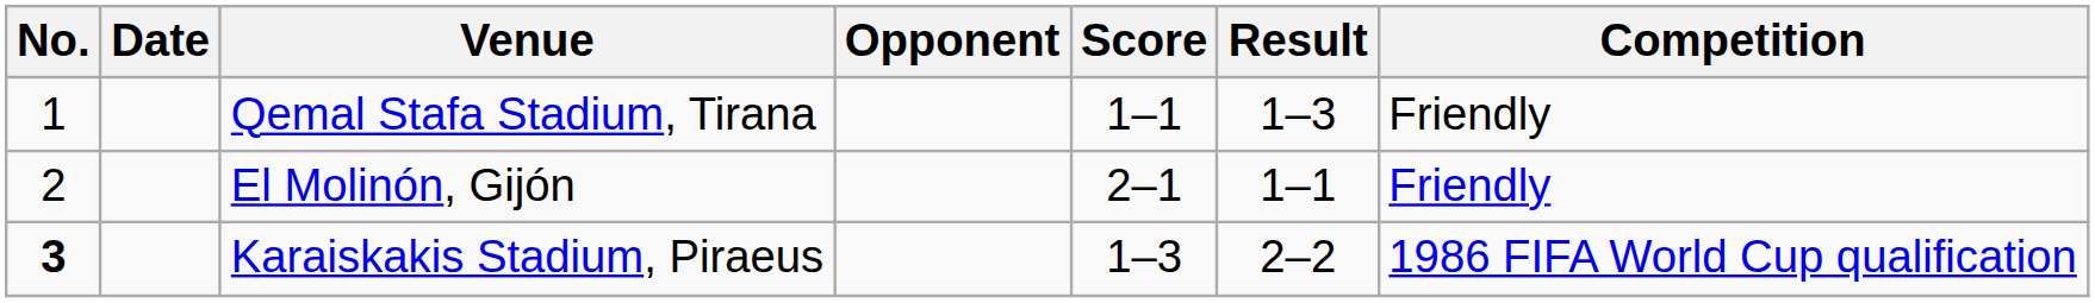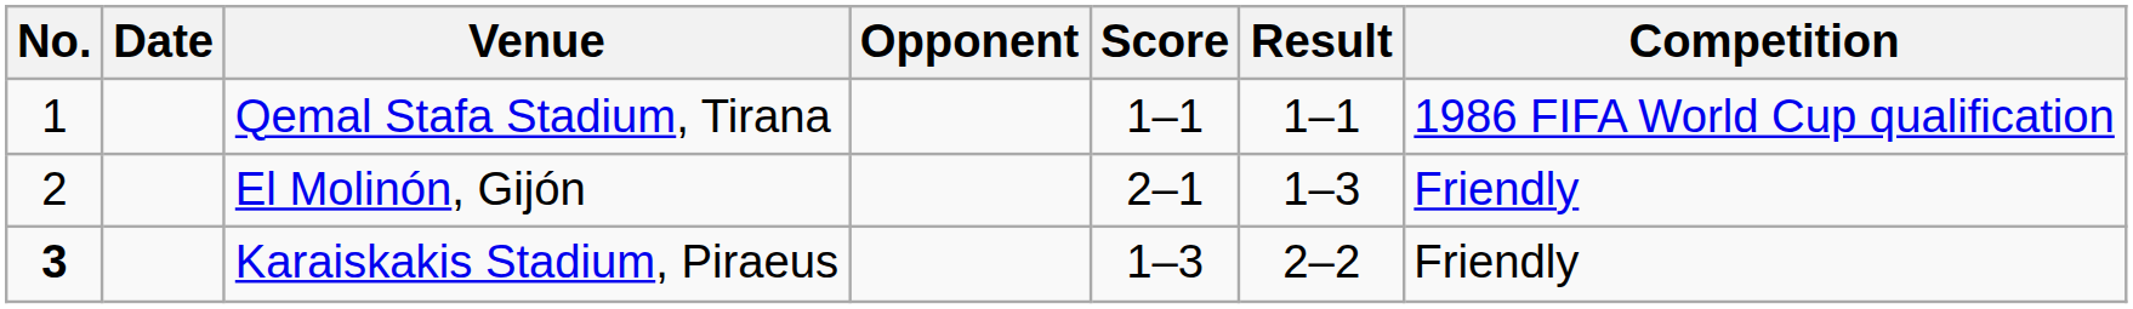Qemal Stafa Stadium, Tirana | Result: 1–3 -> 1–1
Qemal Stafa Stadium, Tirana | Competition: Friendly -> 1986 FIFA World Cup qualification
El Molinón, Gijón | Result: 1–1 -> 1–3
Karaiskakis Stadium, Piraeus | Competition: 1986 FIFA World Cup qualification -> Friendly
